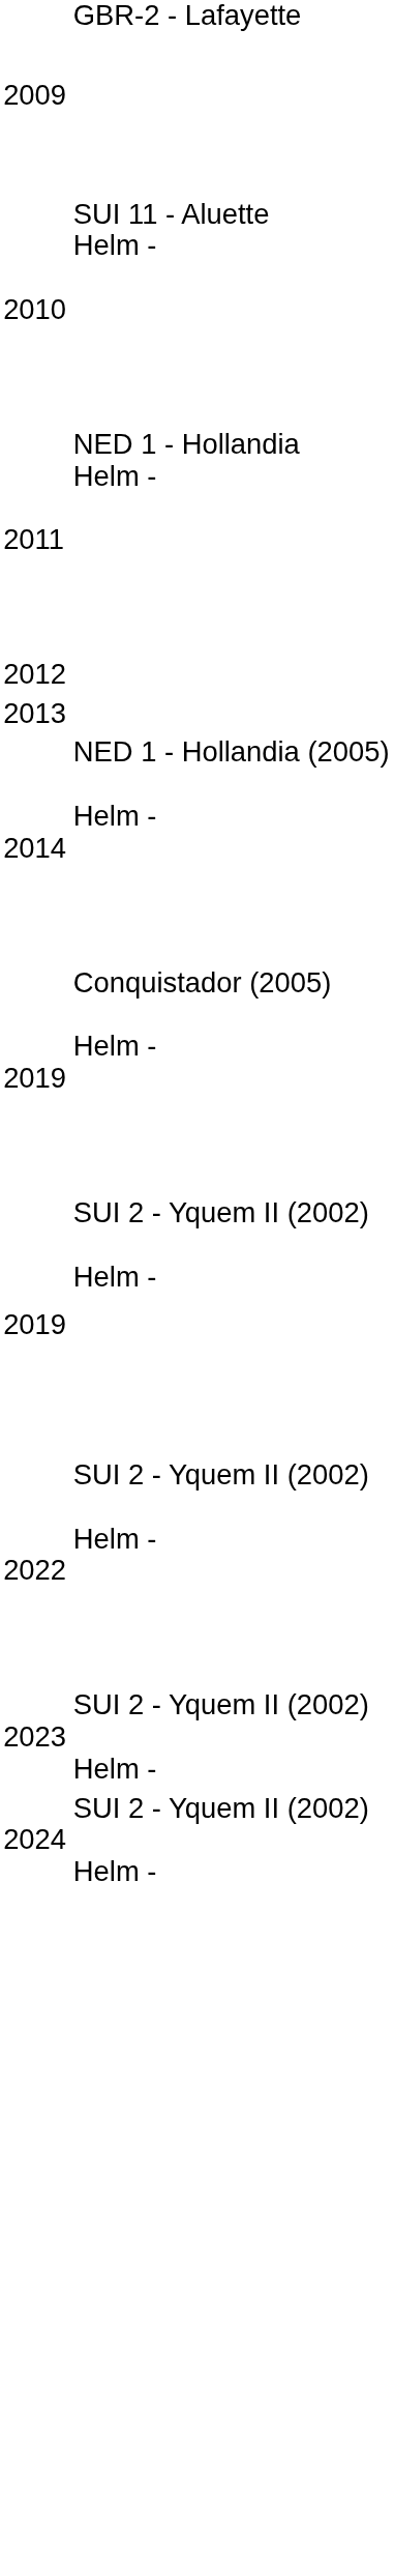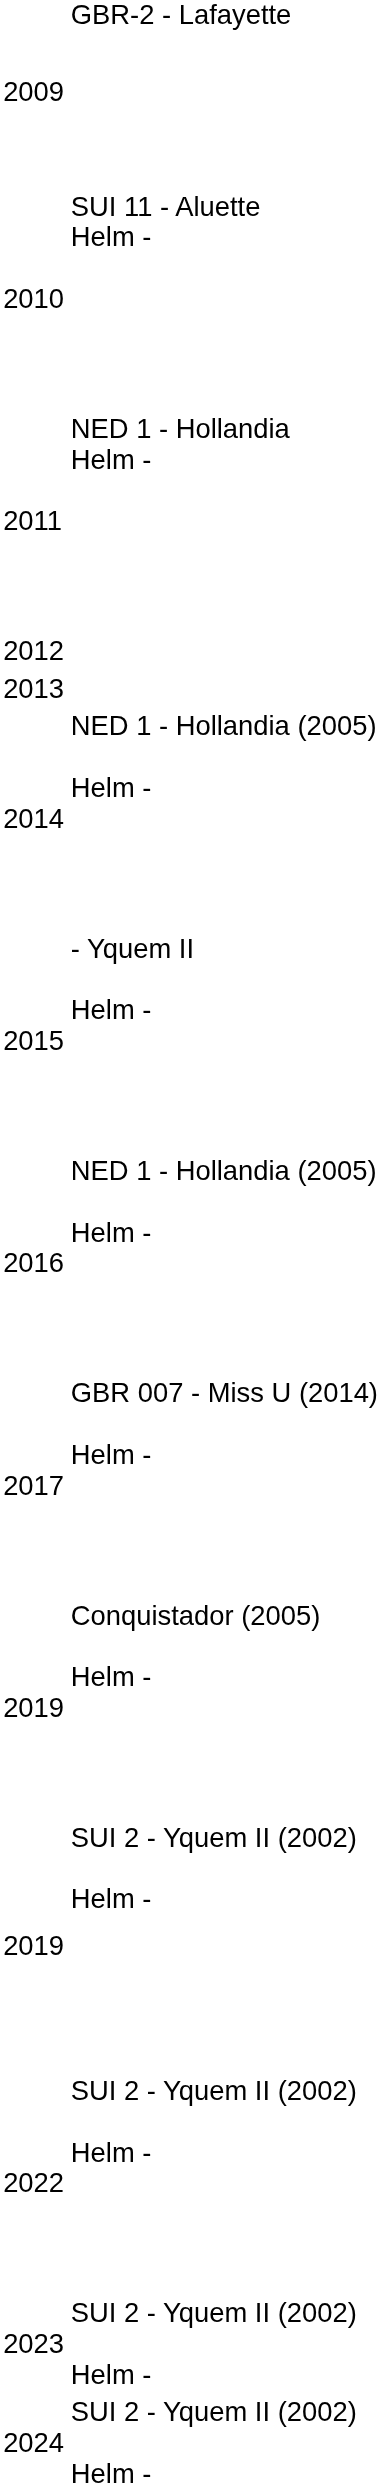+ row: 2015 | - Yquem II Helm -
+ row: 2016 | NED 1 - Hollandia (2005) Helm -
+ row: 2017 | GBR 007 - Miss U (2014) Helm -
